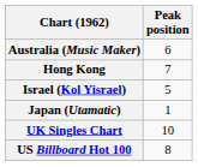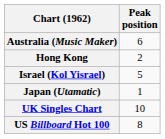Hong Kong | Peak position: 7 -> 2
